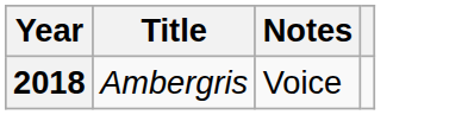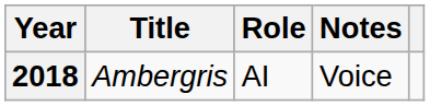+ column: Role | AI
